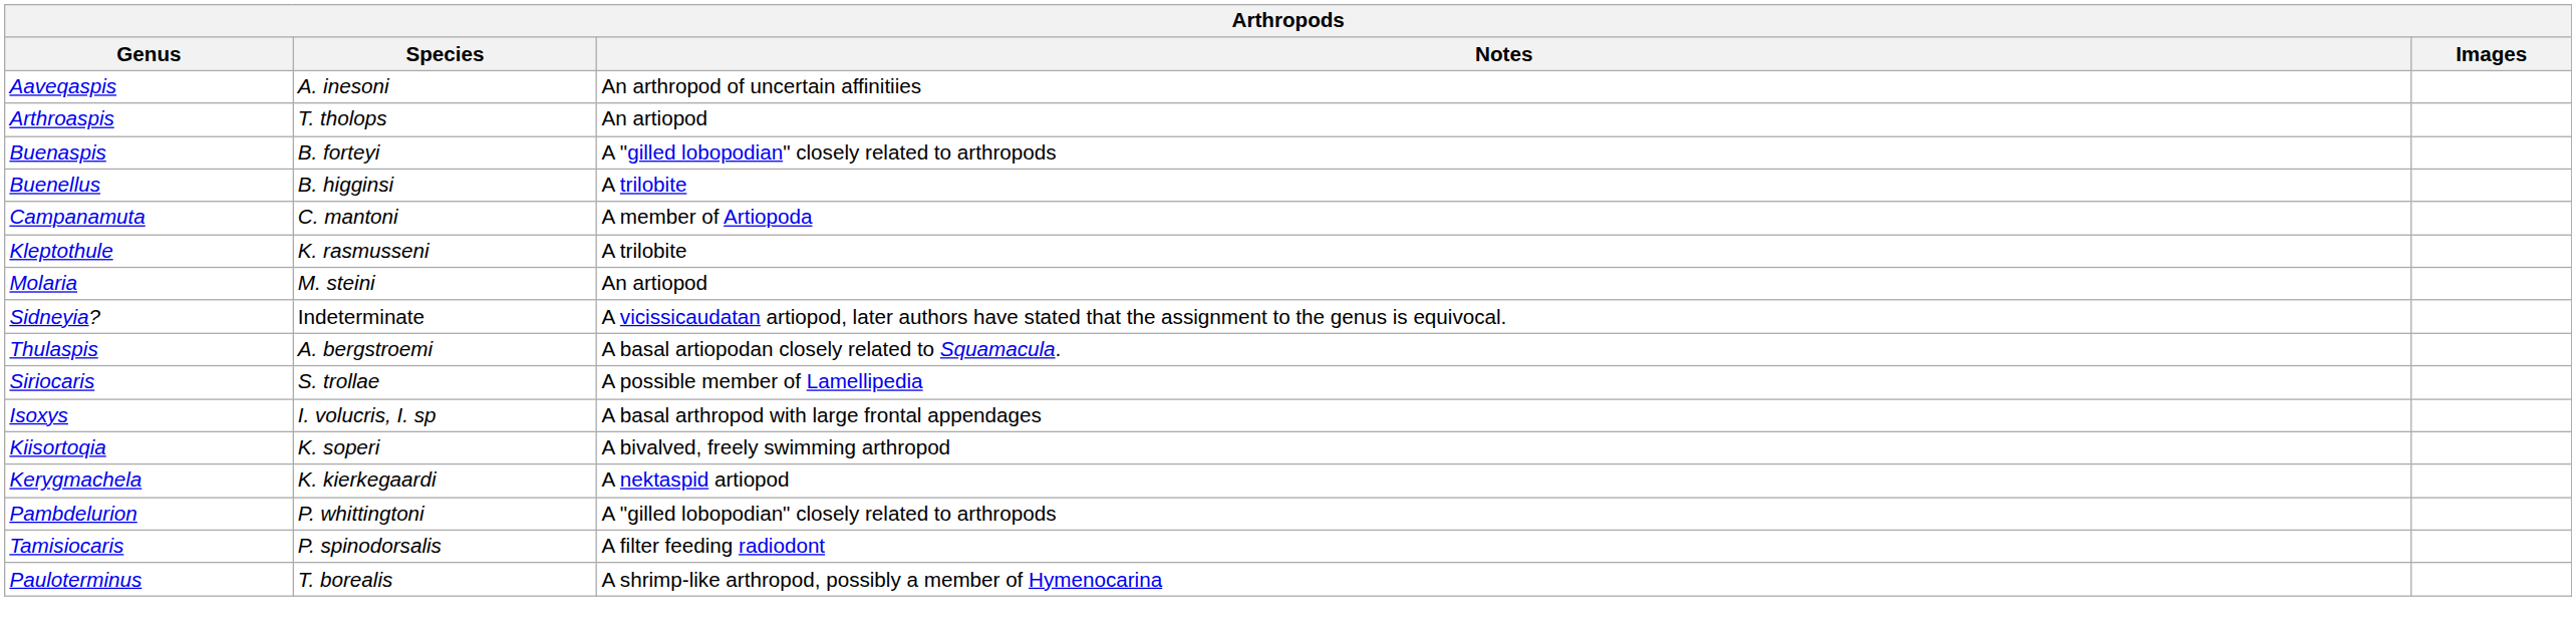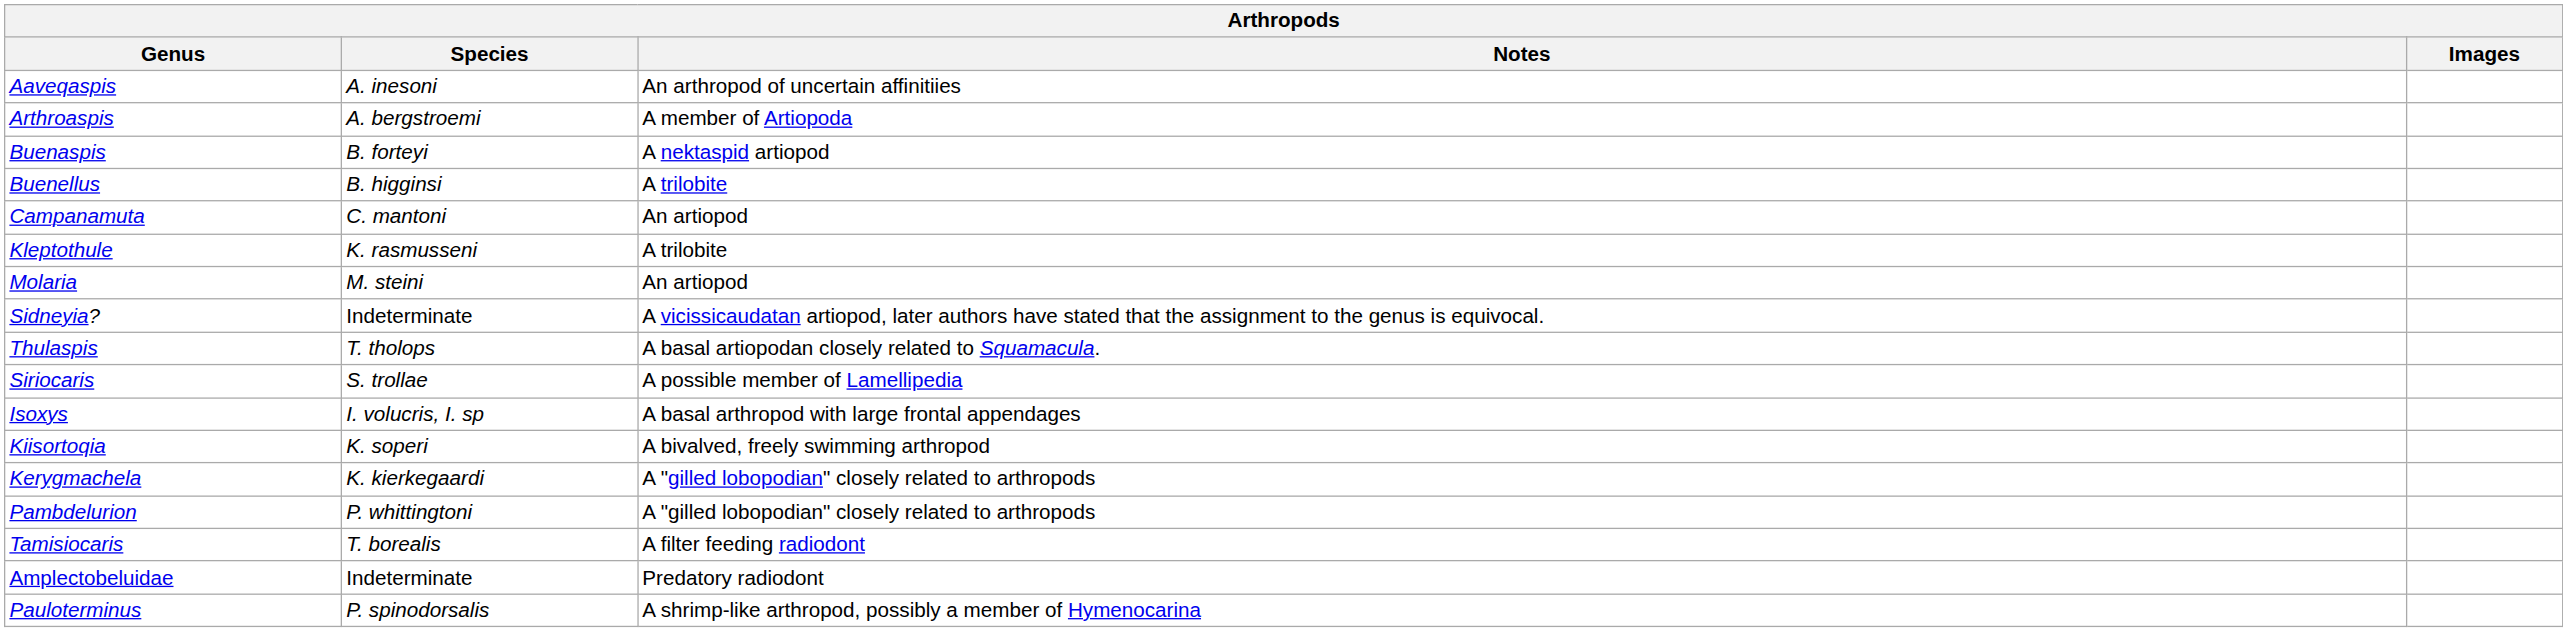Arthroaspis | Species: T. tholops -> A. bergstroemi
Arthroaspis | Notes: An artiopod -> A member of Artiopoda
Buenaspis | Notes: A "gilled lobopodian" closely related to arthropods -> A nektaspid artiopod
Campanamuta | Notes: A member of Artiopoda -> An artiopod
Thulaspis | Species: A. bergstroemi -> T. tholops
Kerygmachela | Notes: A nektaspid artiopod -> A "gilled lobopodian" closely related to arthropods
Tamisiocaris | Species: P. spinodorsalis -> T. borealis
+ row: Amplectobeluidae | Indeterminate | Predatory radiodont
Pauloterminus | Species: T. borealis -> P. spinodorsalis
